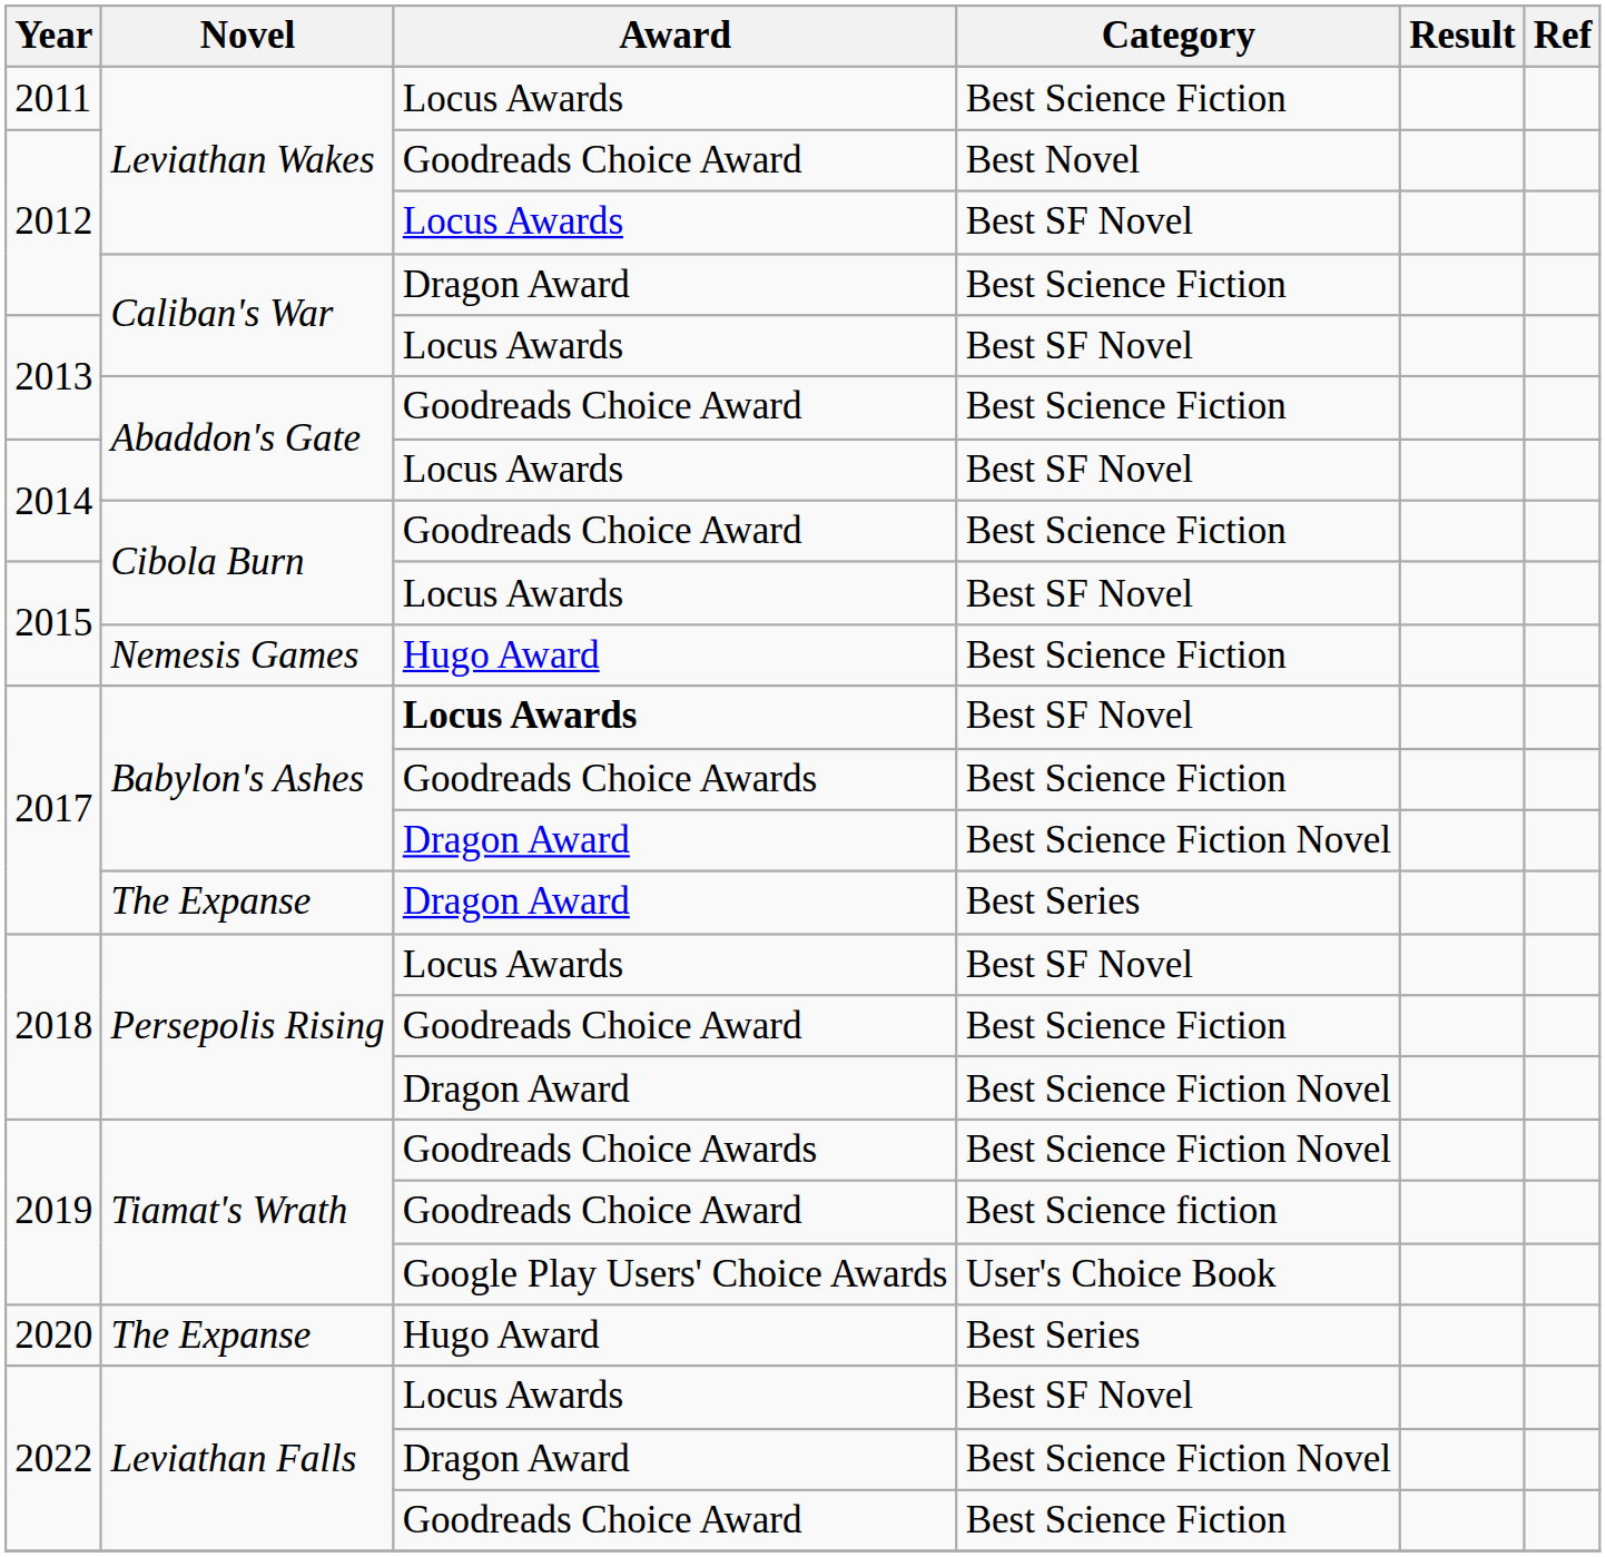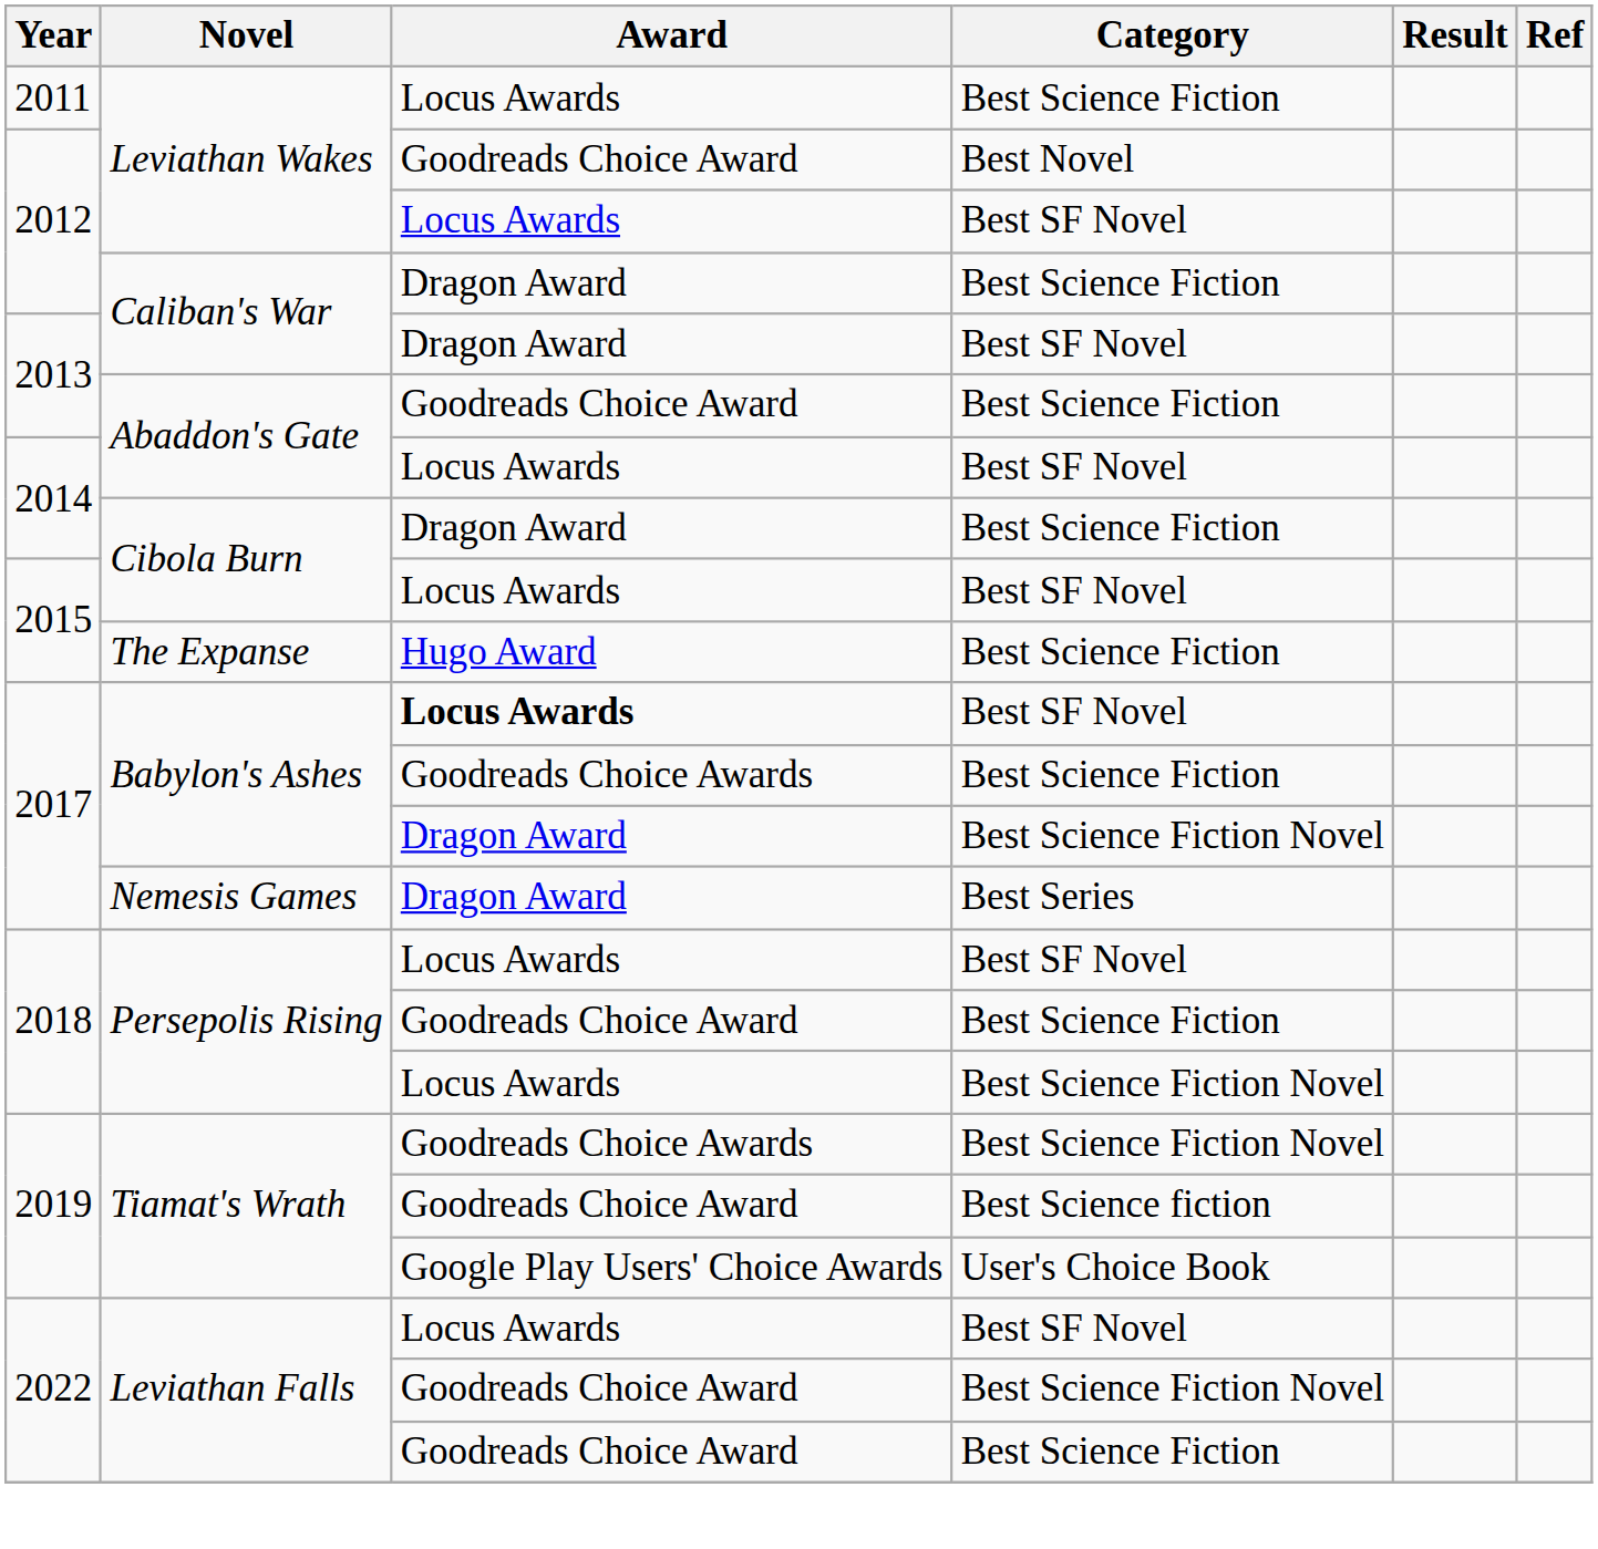2013 / Best SF Novel | Award: Locus Awards -> Dragon Award
2014 / Best Science Fiction | Award: Goodreads Choice Award -> Dragon Award
2015 / Best Science Fiction | Novel: Nemesis Games -> The Expanse
2017 / Best Series | Novel: The Expanse -> Nemesis Games
2018 / Best Science Fiction Novel | Award: Dragon Award -> Locus Awards
- row: 2020 | The Expanse | Hugo Award | Best Series
2022 / Best Science Fiction Novel | Award: Dragon Award -> Goodreads Choice Award
